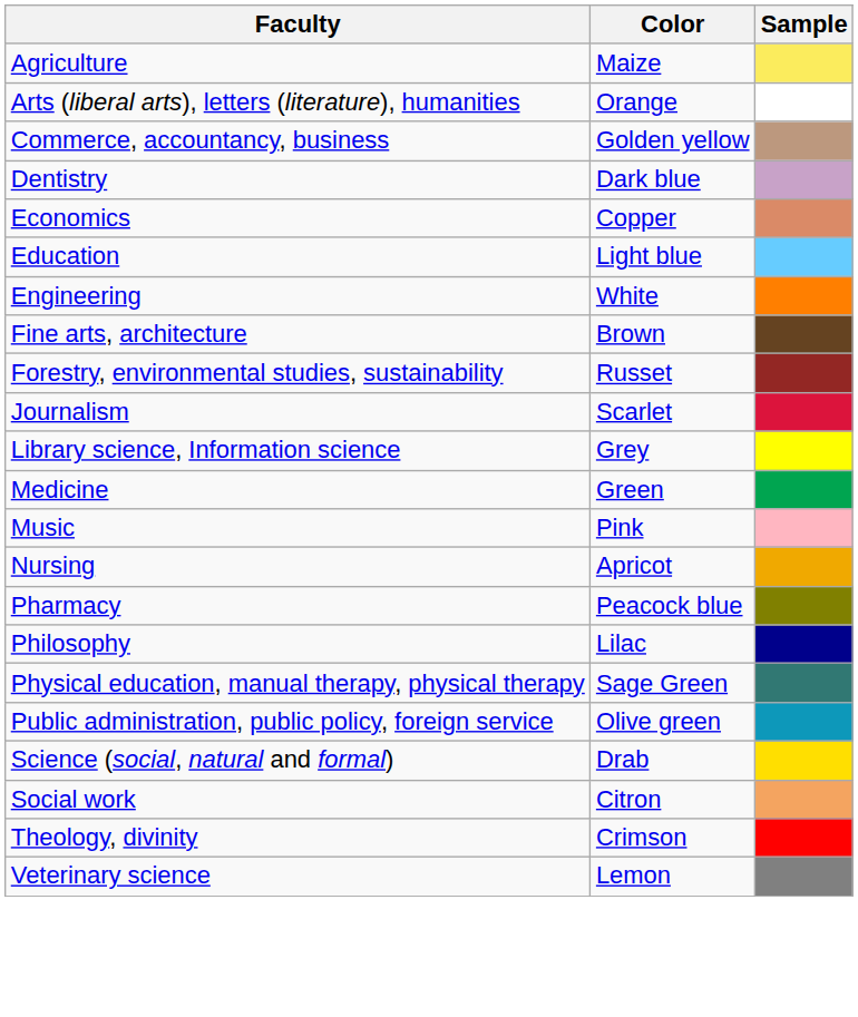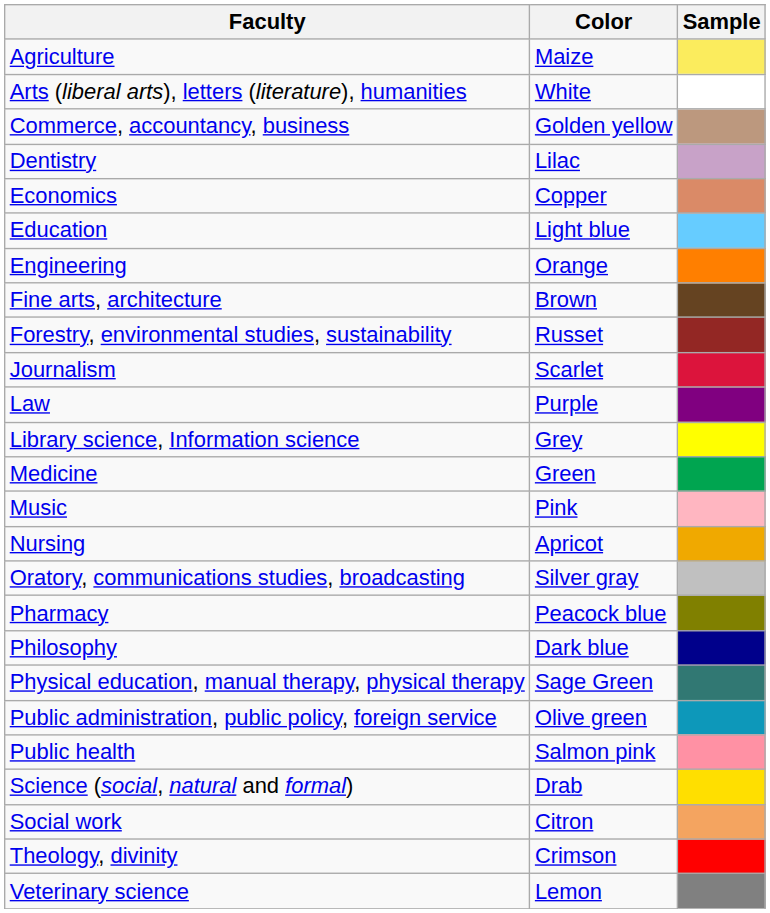Arts (liberal arts), letters (literature), humanities | Color: Orange -> White
Dentistry | Color: Dark blue -> Lilac
Engineering | Color: White -> Orange
+ row: Law | Purple
+ row: Oratory, communications studies, broadcasting | Silver gray
Philosophy | Color: Lilac -> Dark blue
+ row: Public health | Salmon pink
